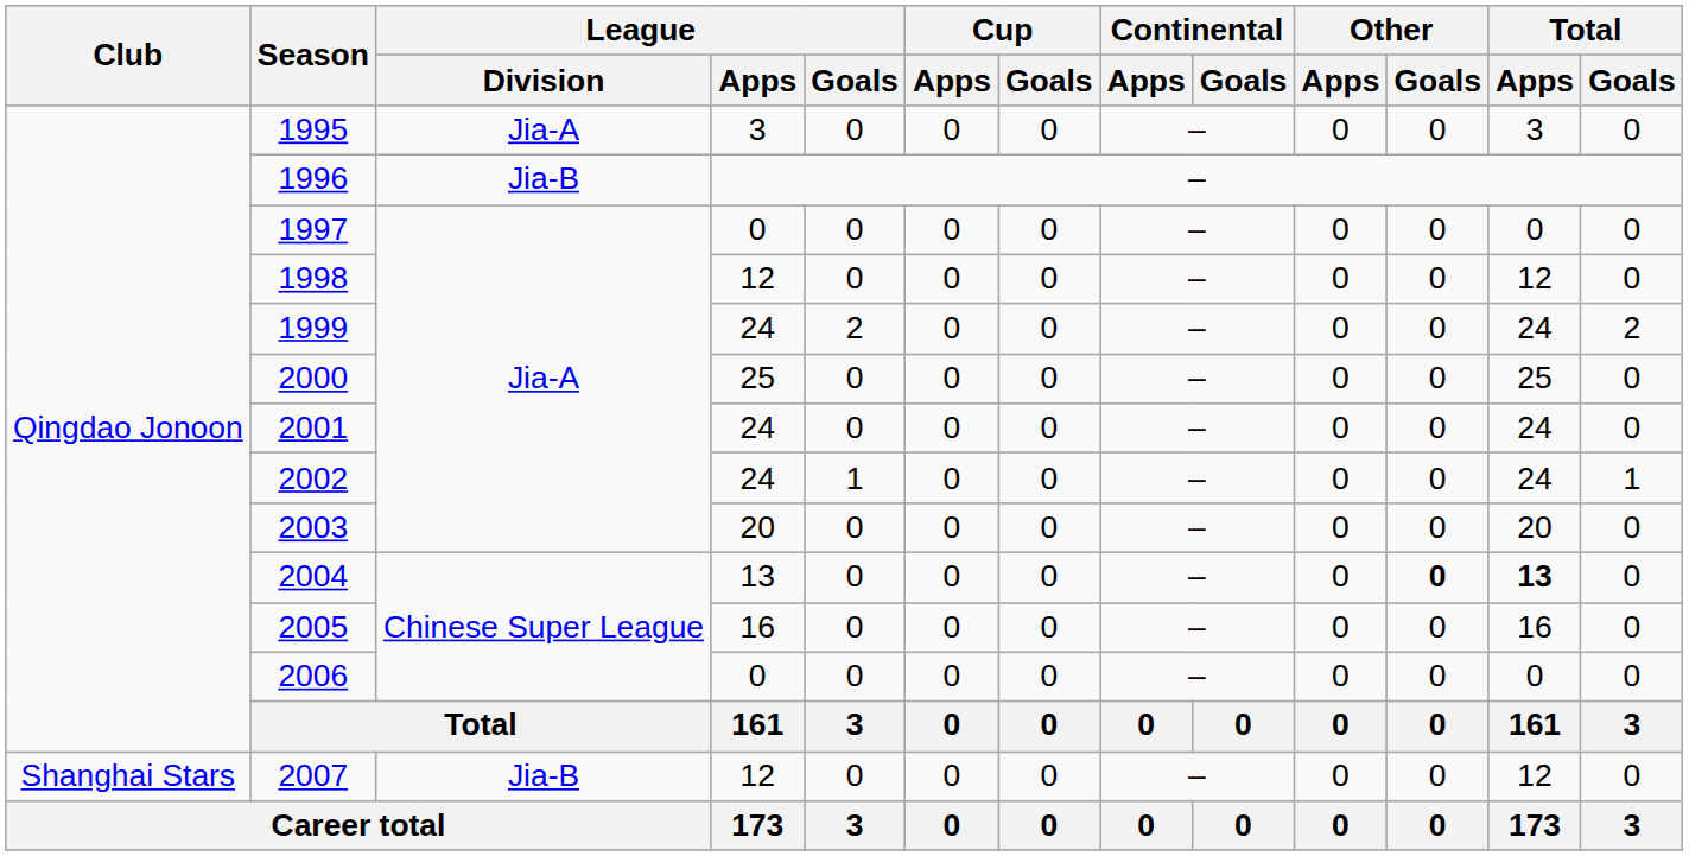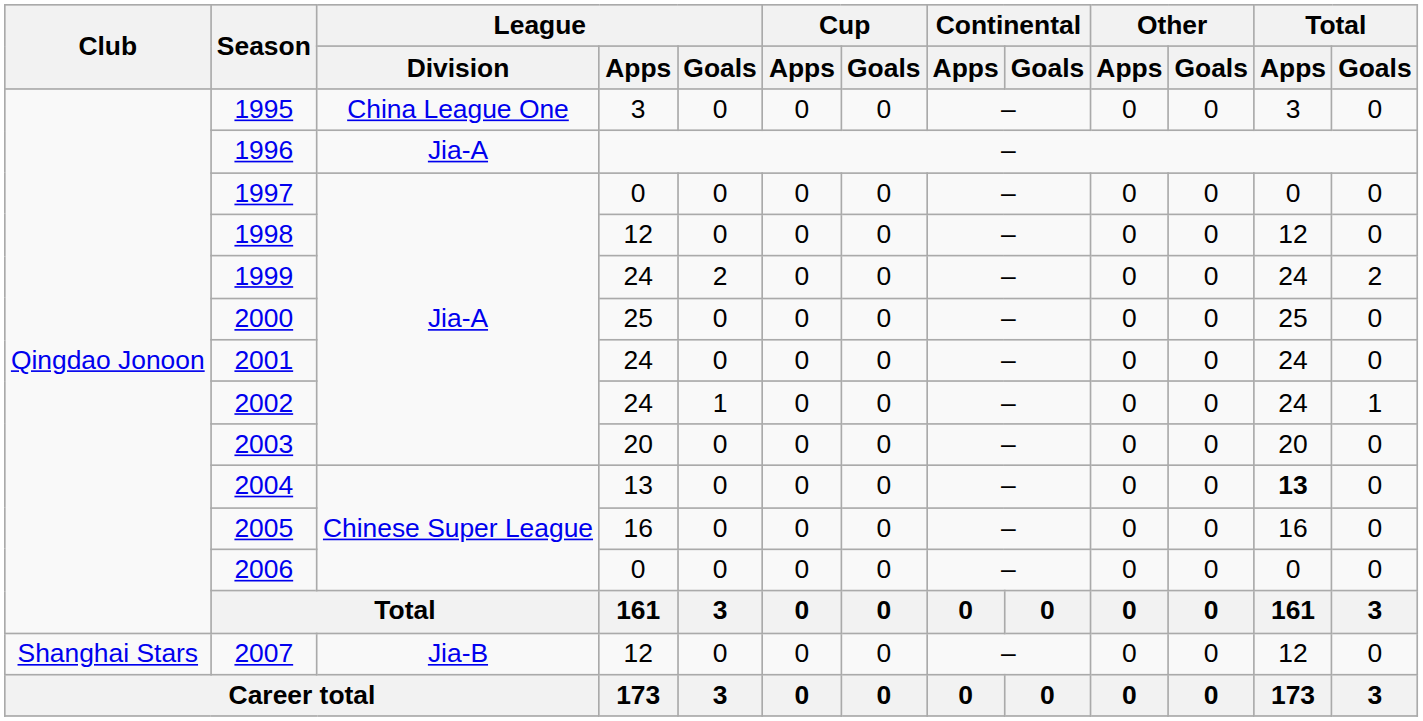1995 | League / Division: Jia-A -> China League One
1996 | League / Division: Jia-B -> Jia-A
2004 | Other / Goals: bold -> normal
